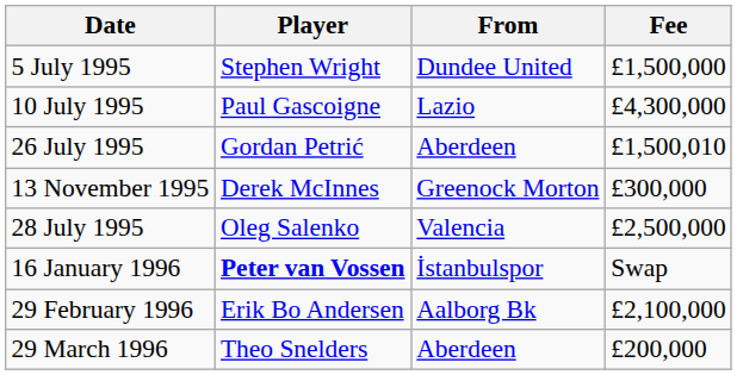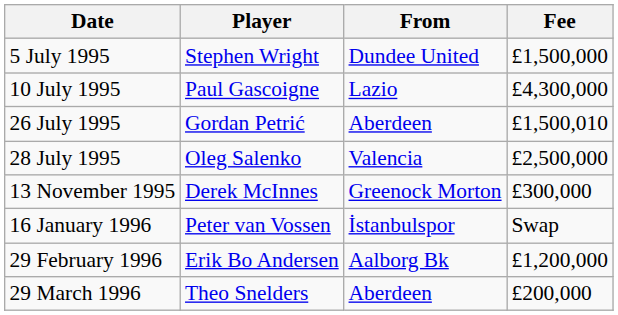rows swapped: 28 July 1995 <-> 13 November 1995
16 January 1996 | Player: bold -> normal
29 February 1996 | Fee: £2,100,000 -> £1,200,000
